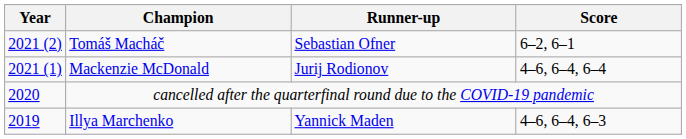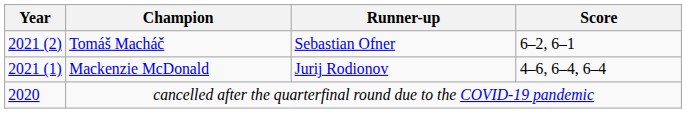- row: 2019 | Illya Marchenko | Yannick Maden | 4–6, 6–4, 6–3
